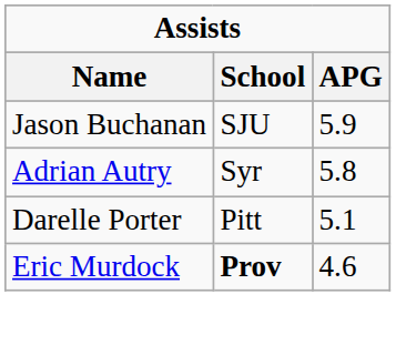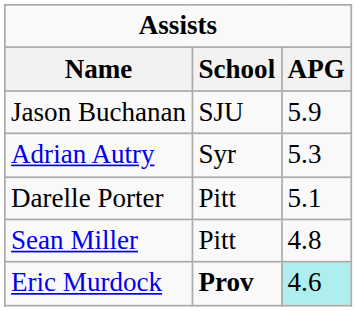Adrian Autry | APG: 5.8 -> 5.3
+ row: Sean Miller | Pitt | 4.8
Eric Murdock | APG: no background -> paleturquoise background
